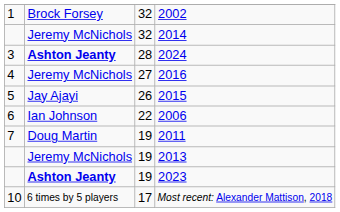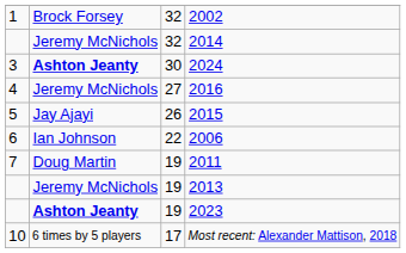2024 | column 3: 28 -> 30
